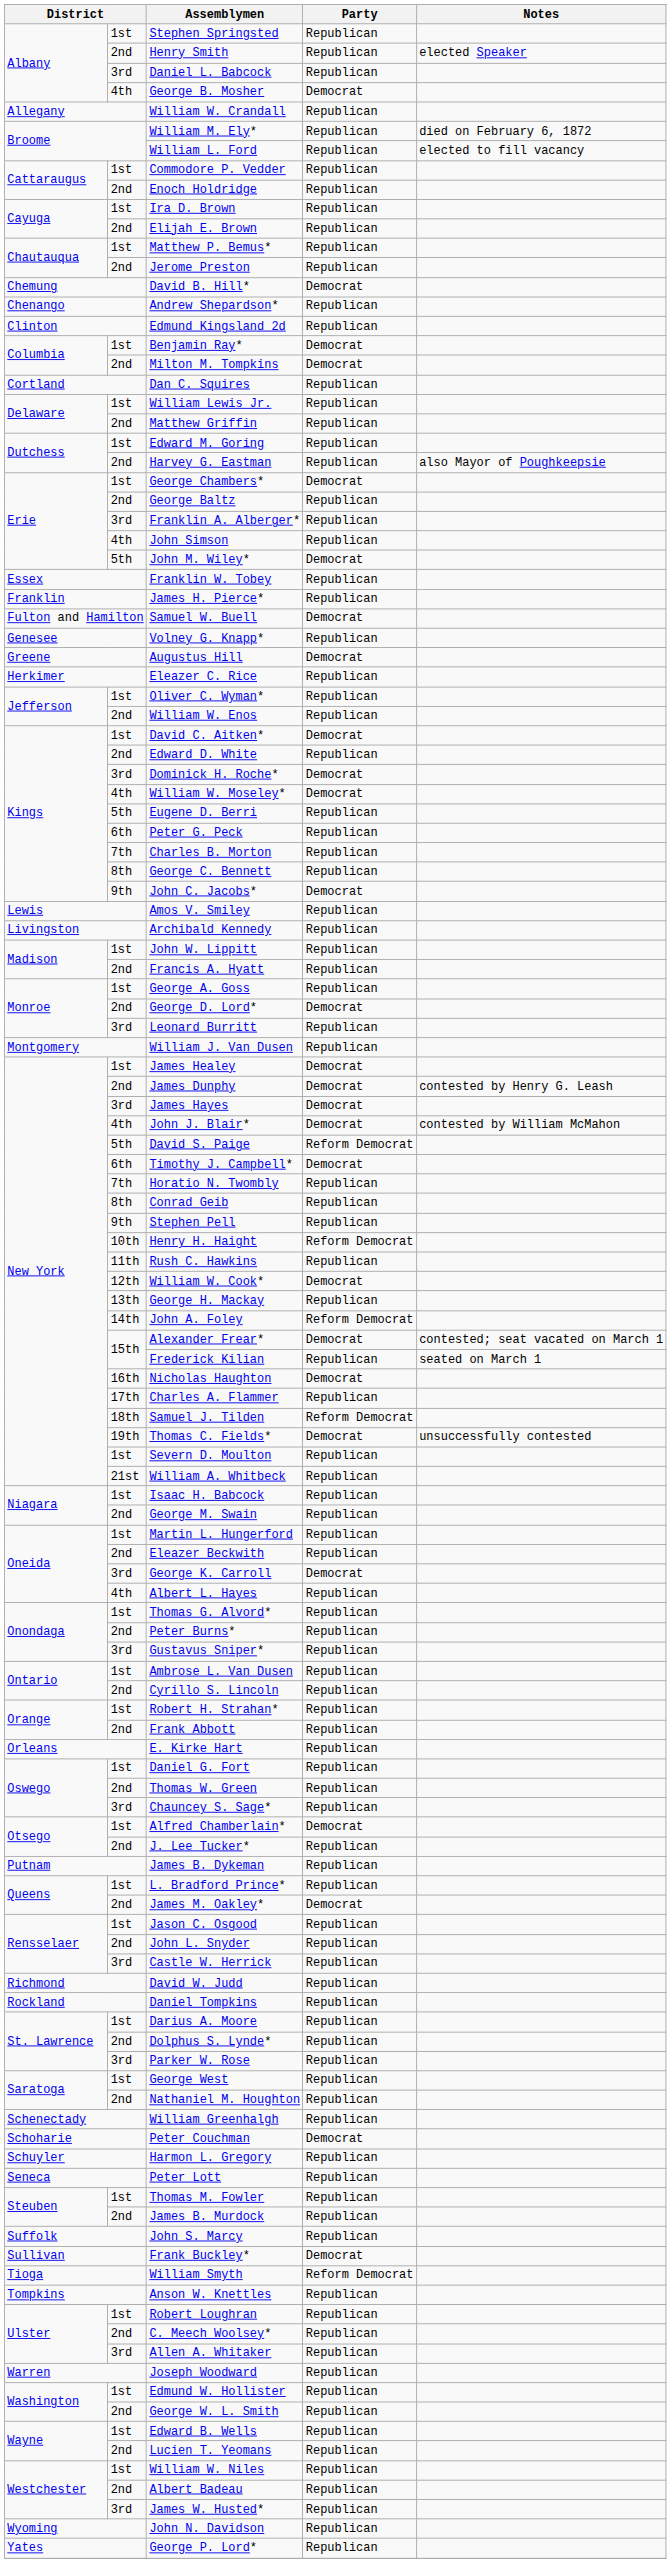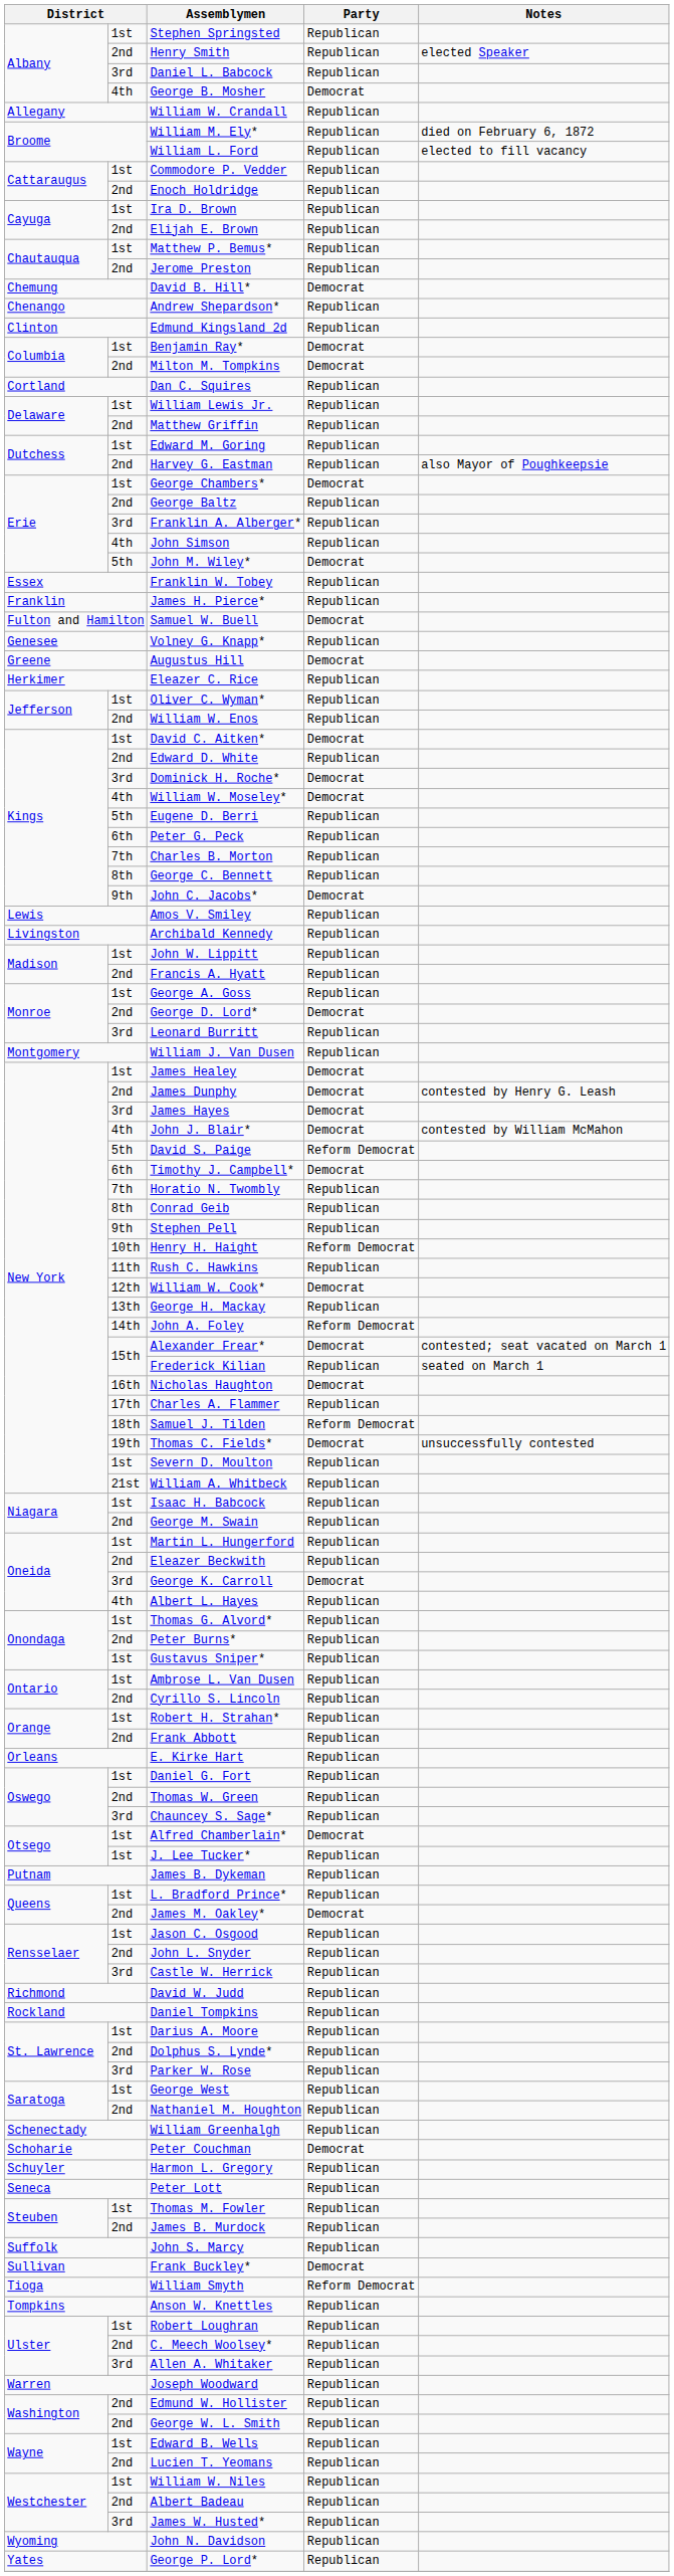Gustavus Sniper* | column 2: 3rd -> 1st
J. Lee Tucker* | column 2: 2nd -> 1st
Edmund W. Hollister | column 2: 1st -> 2nd
